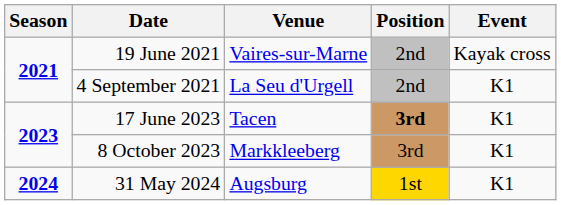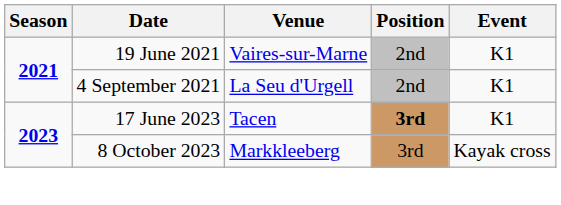19 June 2021 | Event: Kayak cross -> K1
8 October 2023 | Event: K1 -> Kayak cross
- row: 2024 | 31 May 2024 | Augsburg | 1st | K1
